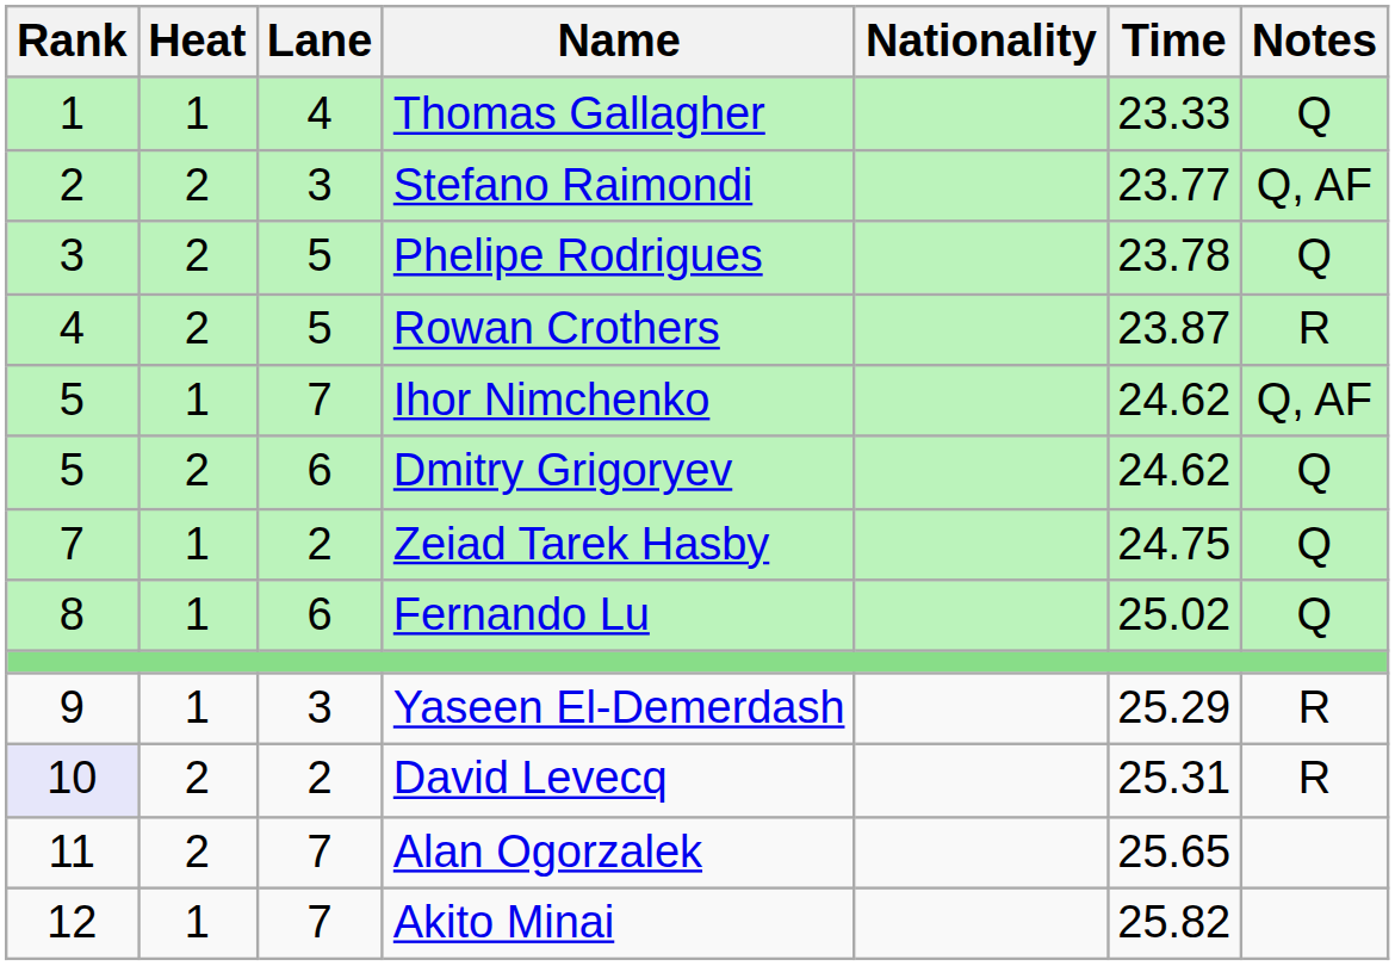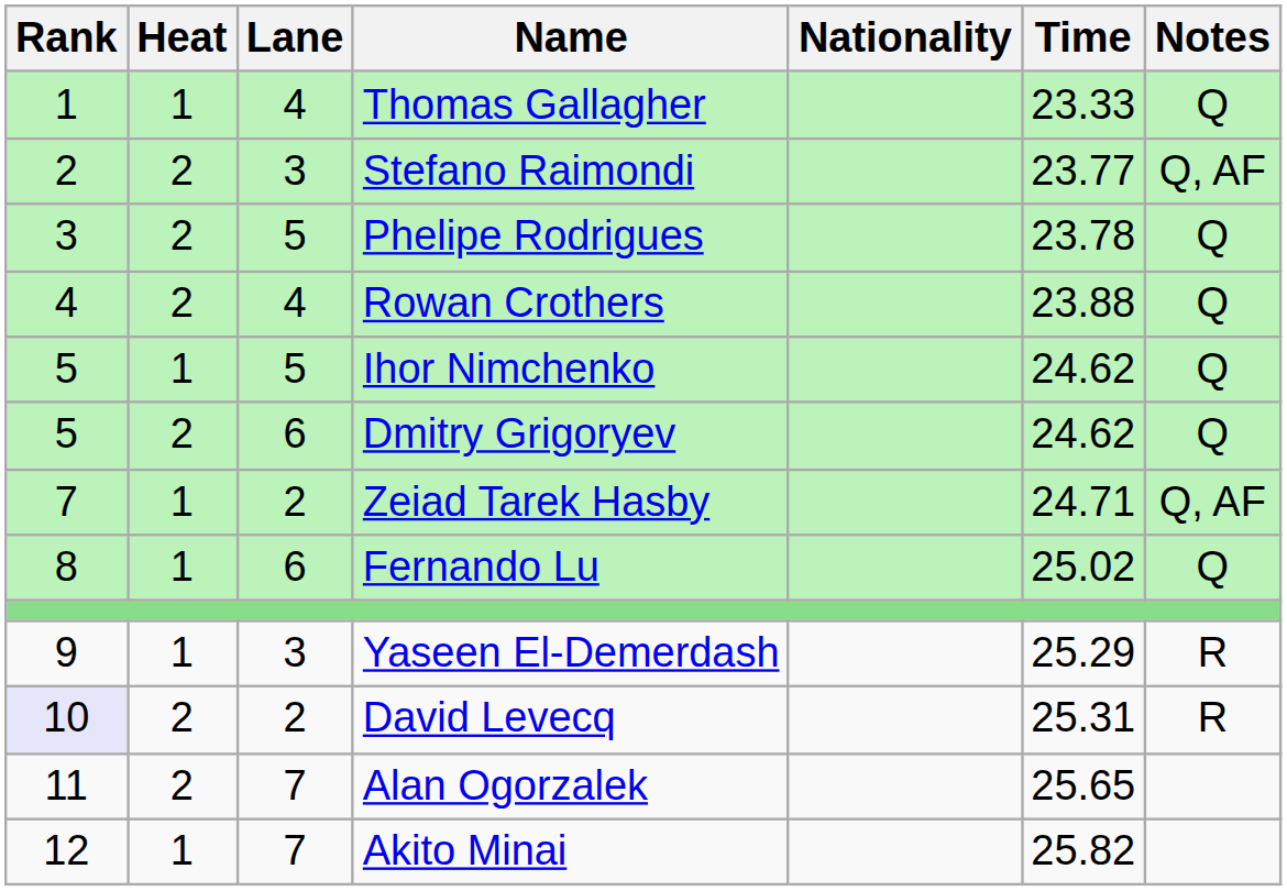Rowan Crothers | Lane: 5 -> 4
Rowan Crothers | Time: 23.87 -> 23.88
Rowan Crothers | Notes: R -> Q
Ihor Nimchenko | Lane: 7 -> 5
Ihor Nimchenko | Notes: Q, AF -> Q
Zeiad Tarek Hasby | Time: 24.75 -> 24.71
Zeiad Tarek Hasby | Notes: Q -> Q, AF
